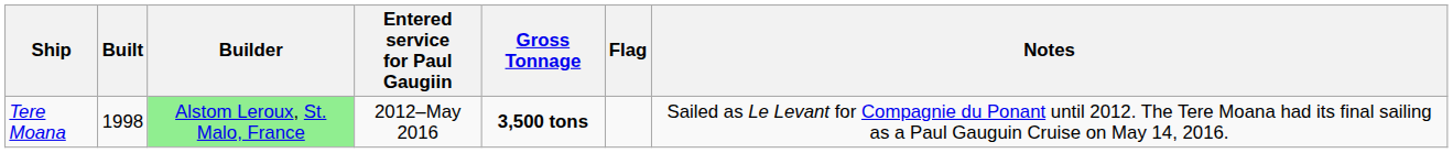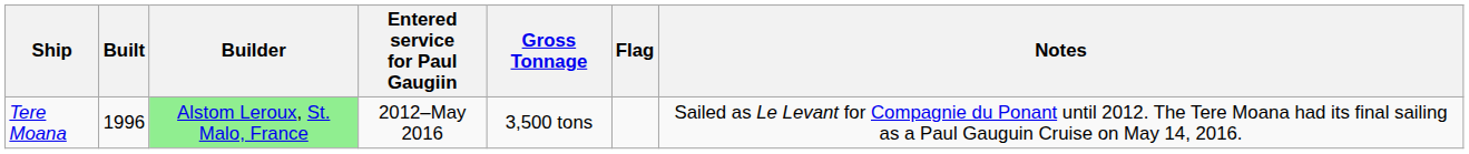Tere Moana | Built: 1998 -> 1996
Tere Moana | Gross Tonnage: bold -> normal
